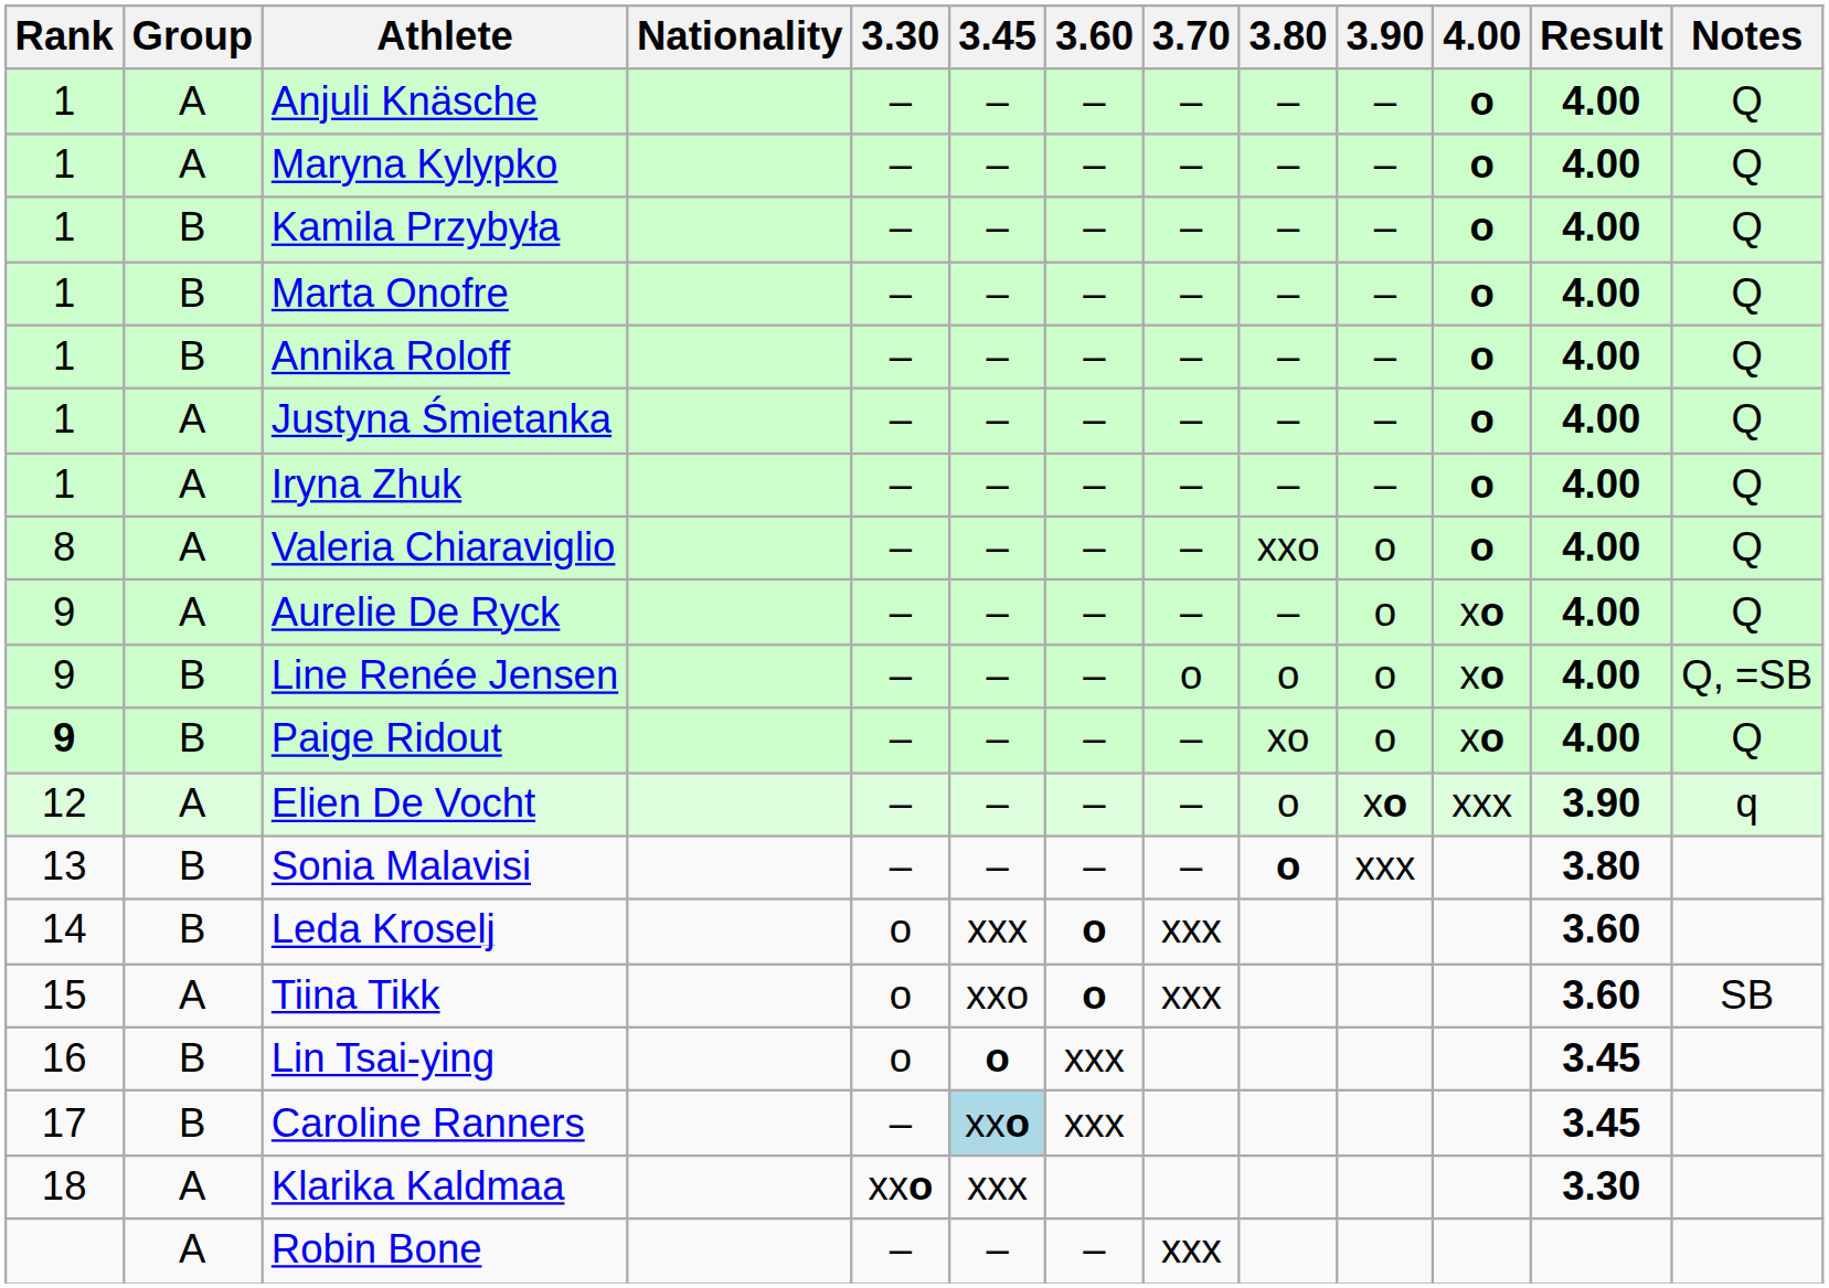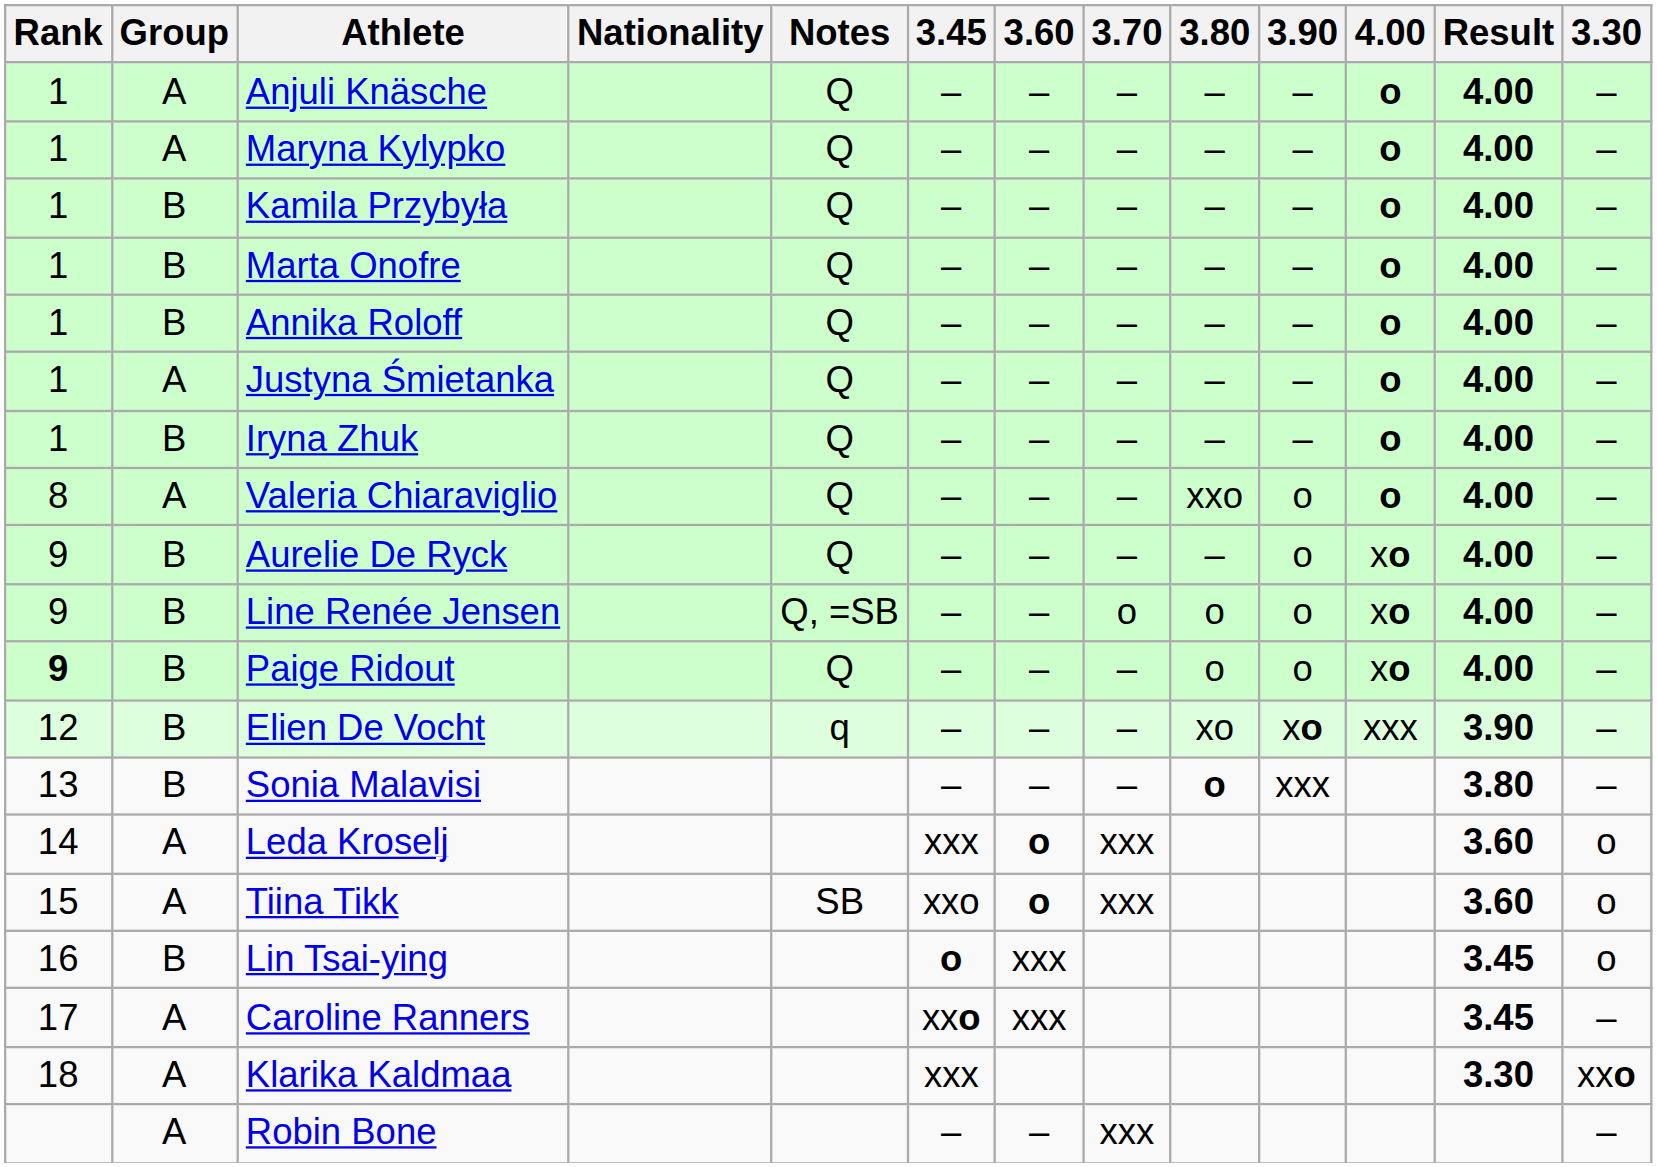columns swapped: 3.30 <-> Notes
Iryna Zhuk | Group: A -> B
Aurelie De Ryck | Group: A -> B
Paige Ridout | 3.80: xo -> o
Elien De Vocht | Group: A -> B
Elien De Vocht | 3.80: o -> xo
Leda Kroselj | Group: B -> A
Caroline Ranners | Group: B -> A
Caroline Ranners | 3.45: lightblue background -> no background
